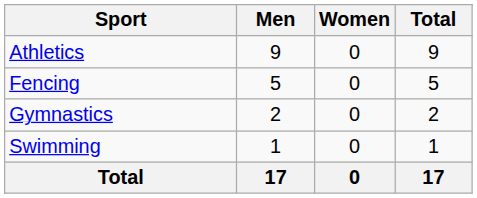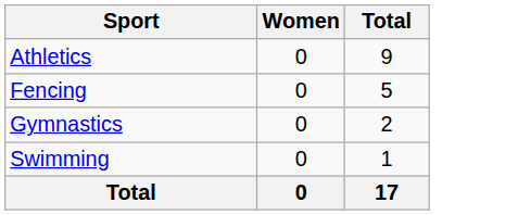- column: Men | 9 | 5 | 2 | 1 | 17
